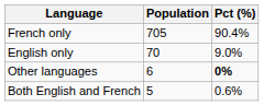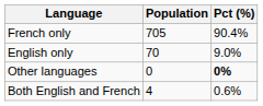Other languages | Population: 6 -> 0
Both English and French | Population: 5 -> 4
